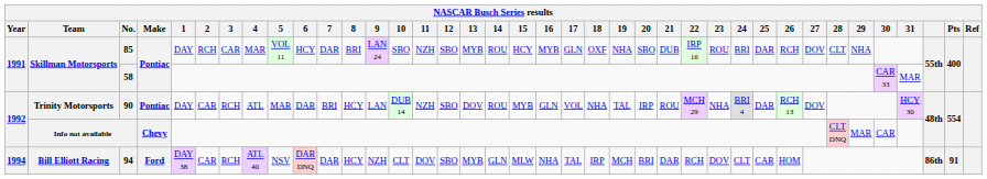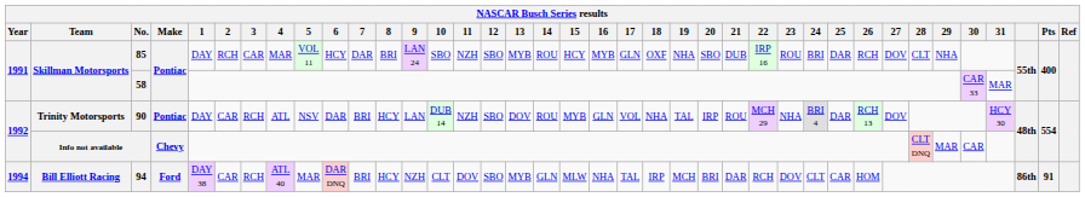90 | 5: MAR -> NSV
94 | 5: NSV -> MAR
94 | 7: DAR -> BRI
